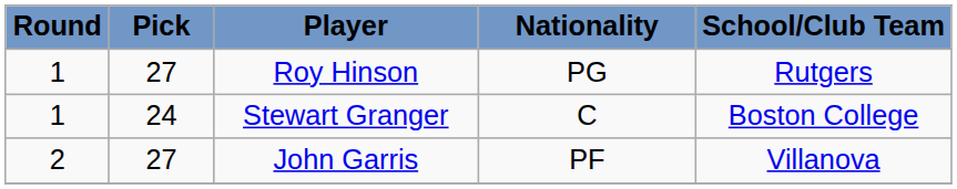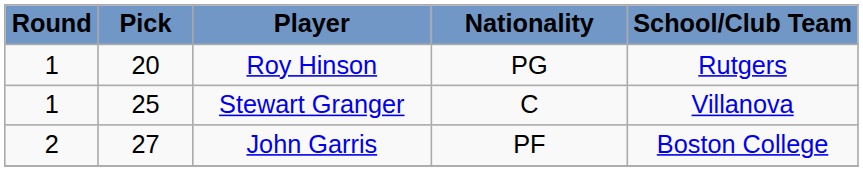Roy Hinson | Pick: 27 -> 20
Stewart Granger | Pick: 24 -> 25
Stewart Granger | School/Club Team: Boston College -> Villanova
John Garris | School/Club Team: Villanova -> Boston College
